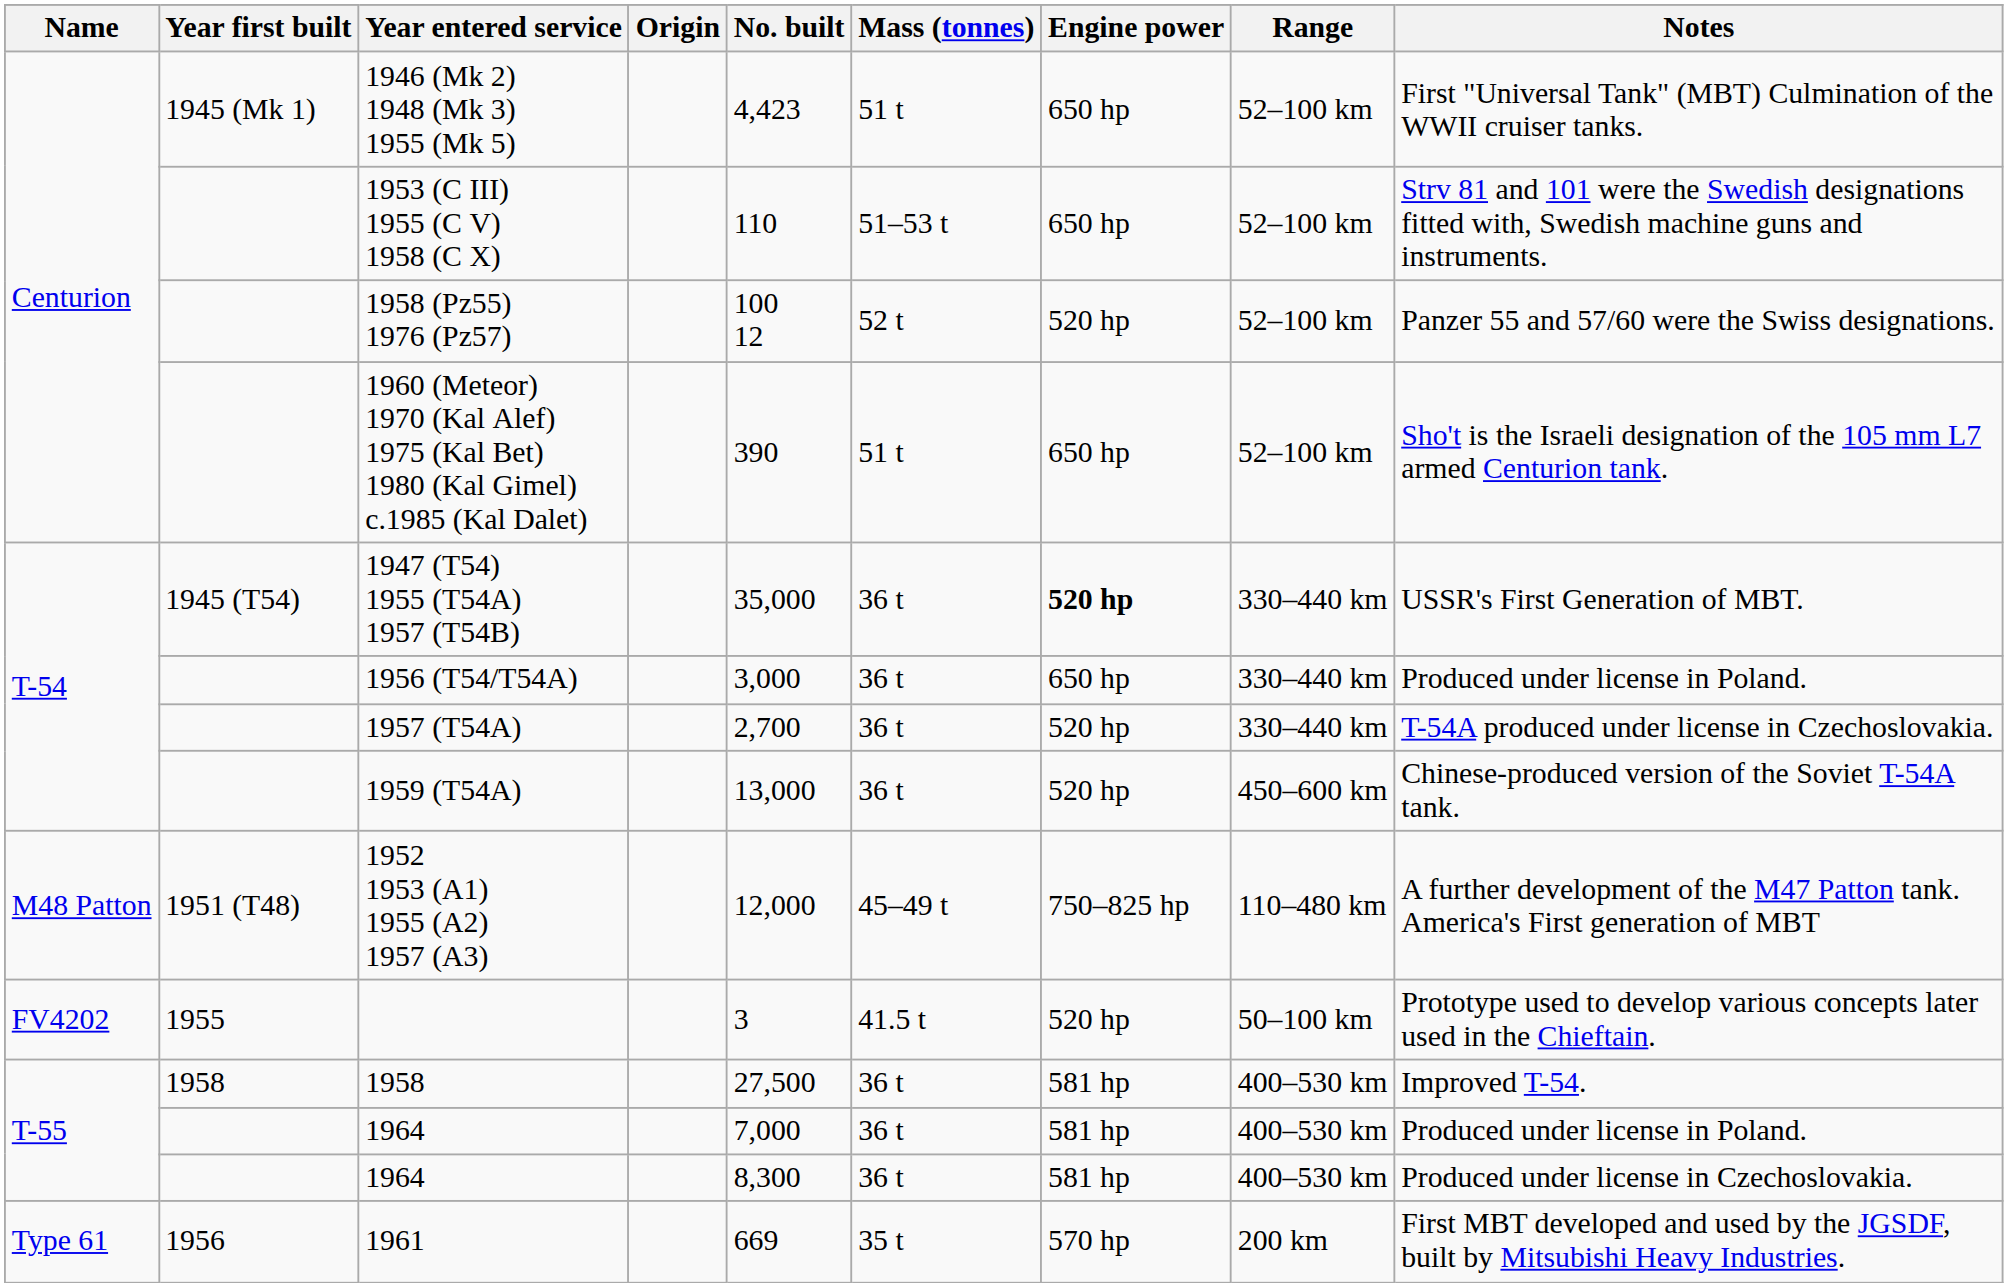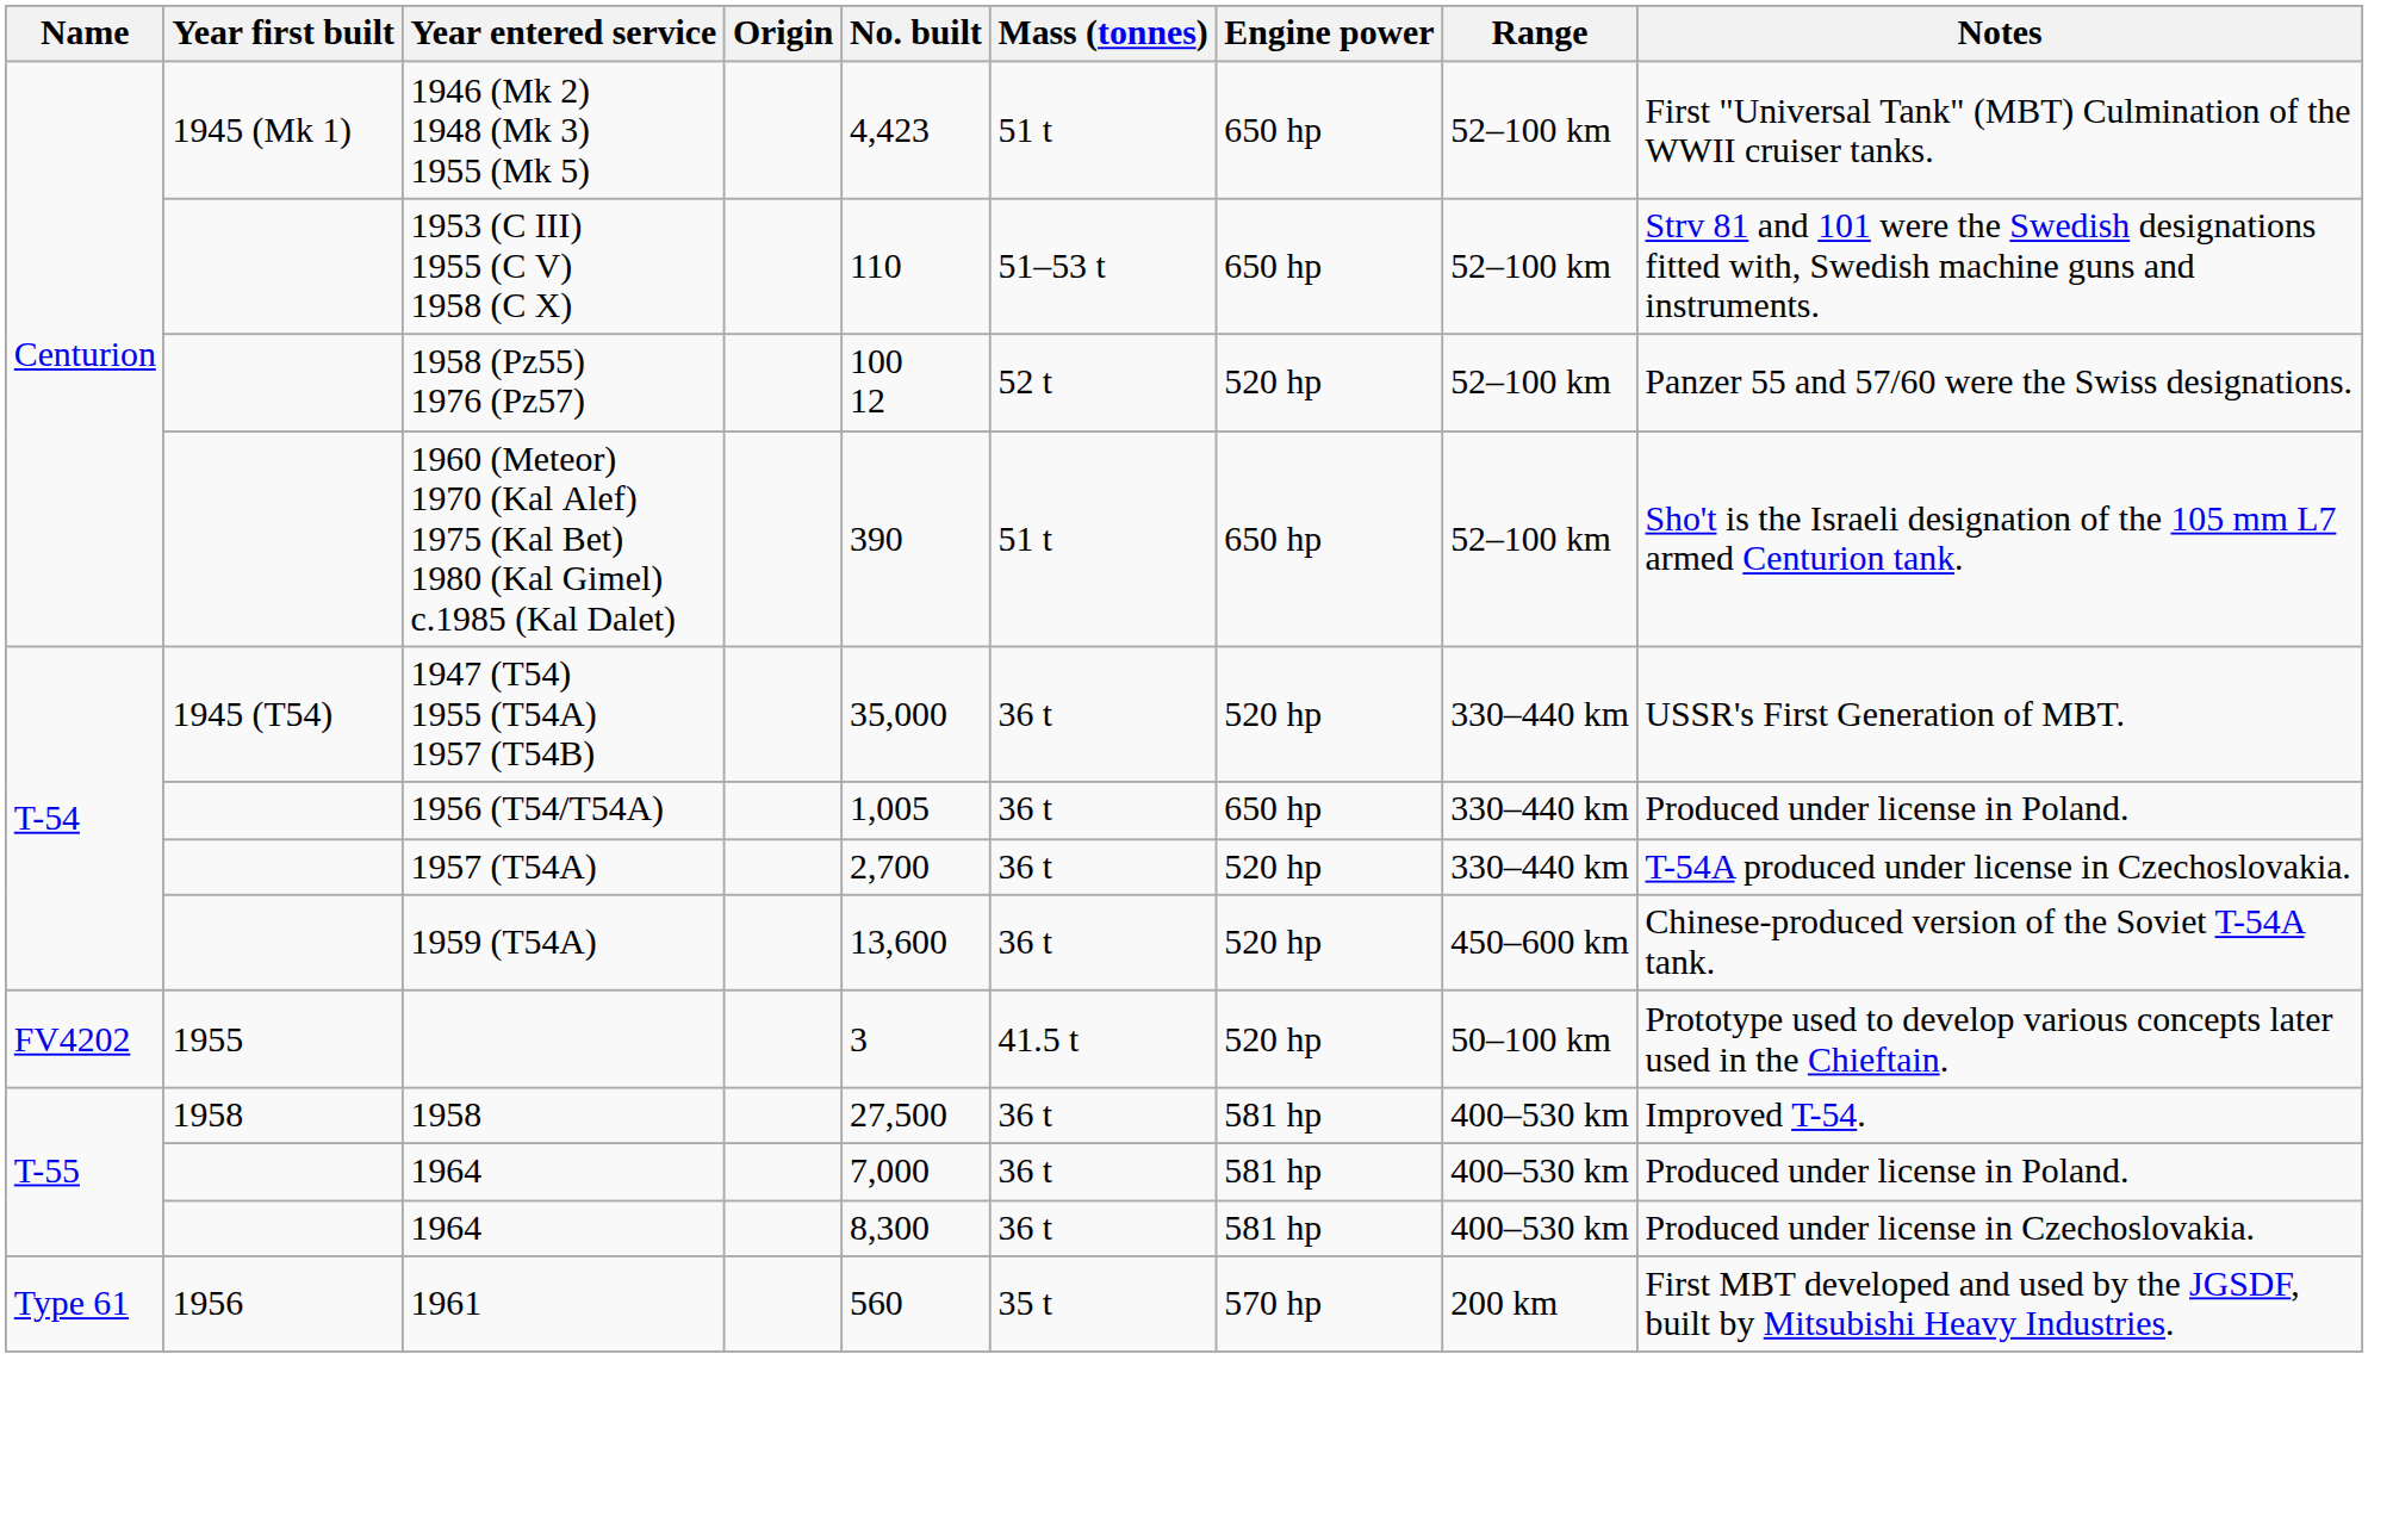1947 (T54) 1955 (T54A) 1957 (T54B) | Engine power: bold -> normal
1956 (T54/T54A) | No. built: 3,000 -> 1,005
1959 (T54A) | No. built: 13,000 -> 13,600
- row: M48 Patton | 1951 (T48) | 1952 1953 (A1) 1955 (A2) 1957 (A3) | 12,000 | 45–49 t | 750–825 hp | 110–480 km | A further development of the M47 Patton tank. America's First generation of MBT
1961 | No. built: 669 -> 560
